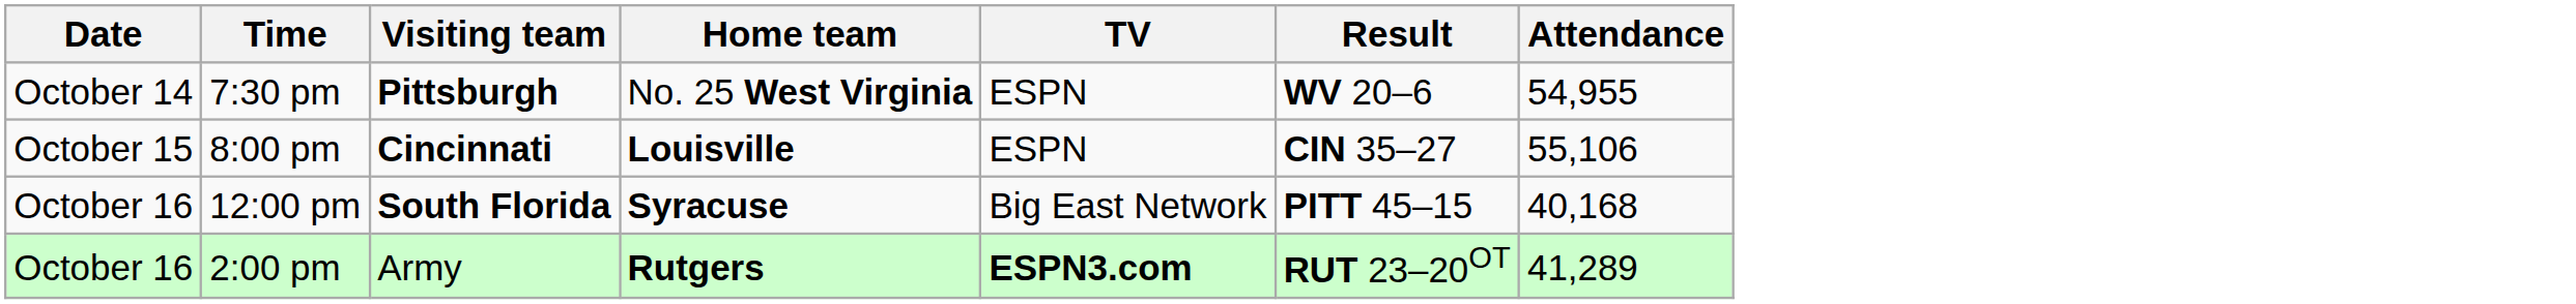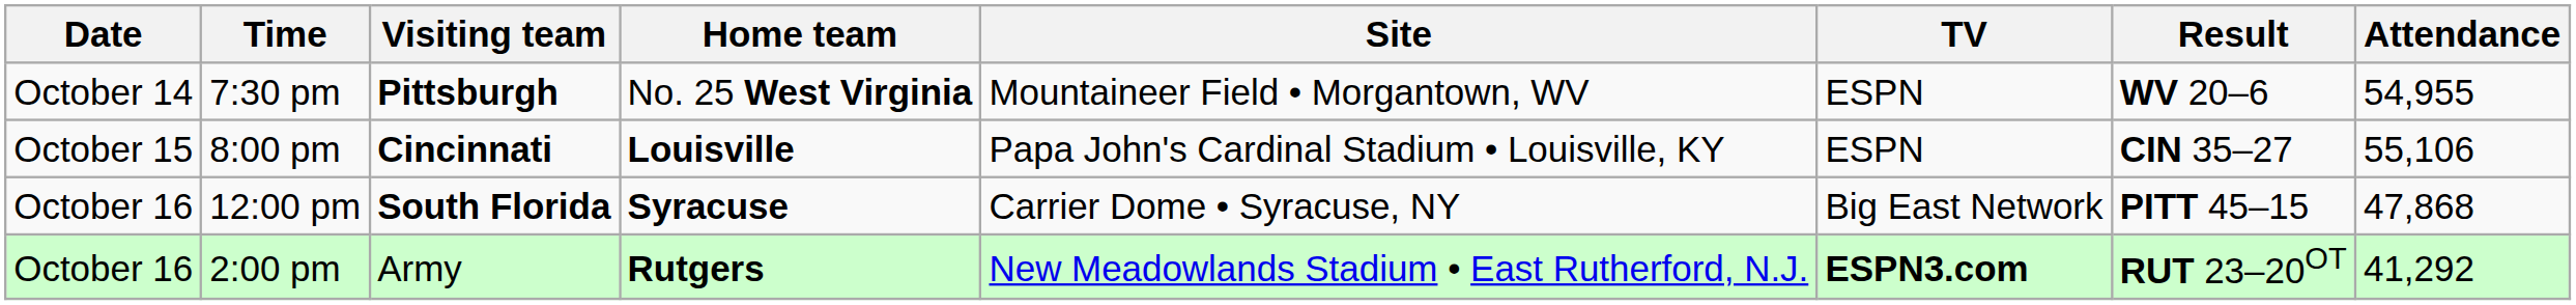+ column: Site | Mountaineer Field • Morgantown, WV | Papa John's Cardinal Stadium • Louisville, KY | Carrier Dome • Syracuse, NY | New Meadowlands Stadium • East Rutherford, N.J.
12:00 pm | Attendance: 40,168 -> 47,868
2:00 pm | Attendance: 41,289 -> 41,292
